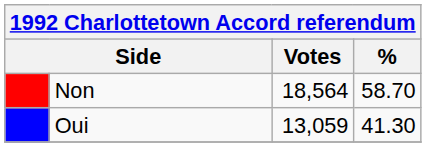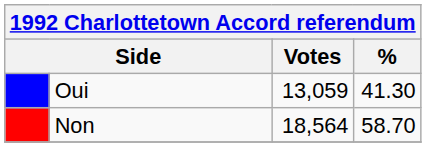rows swapped: Non <-> Oui
